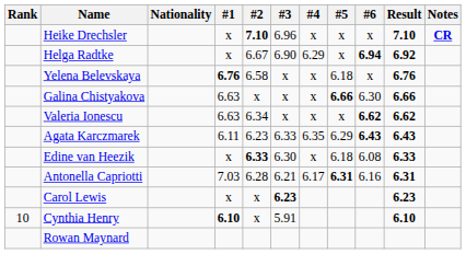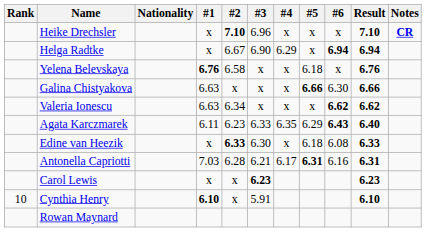Helga Radtke | Result: 6.92 -> 6.94
Agata Karczmarek | Result: 6.43 -> 6.40
